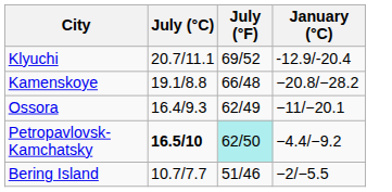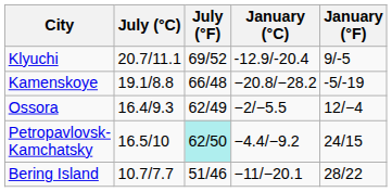+ column: January (°F) | 9/-5 | -5/-19 | 12/−4 | 24/15 | 28/22
Ossora | January (°C): −11/−20.1 -> −2/−5.5
Petropavlovsk-Kamchatsky | July (°C): bold -> normal
Bering Island | January (°C): −2/−5.5 -> −11/−20.1
